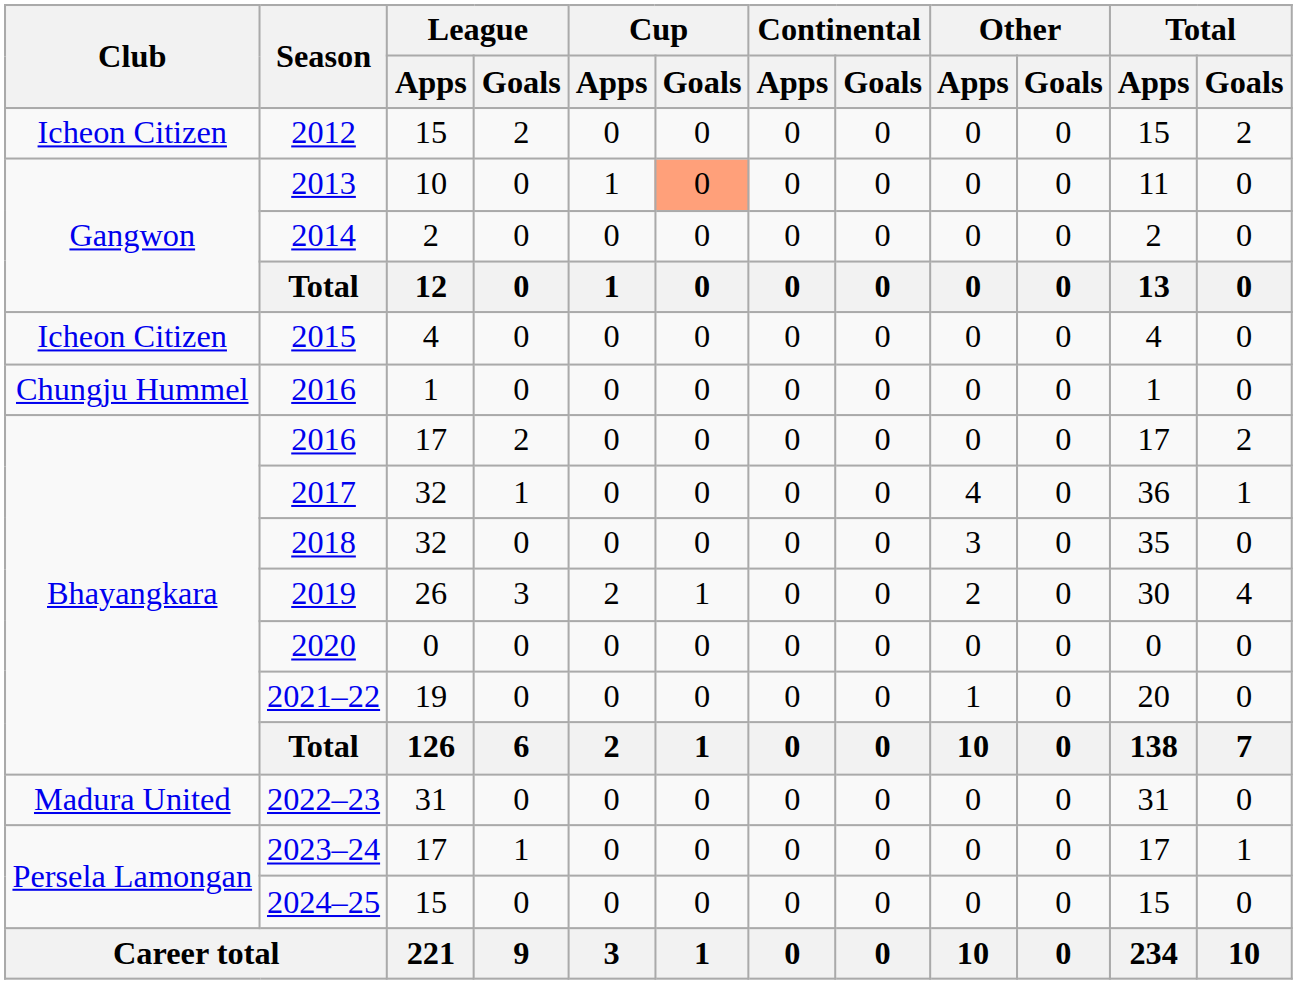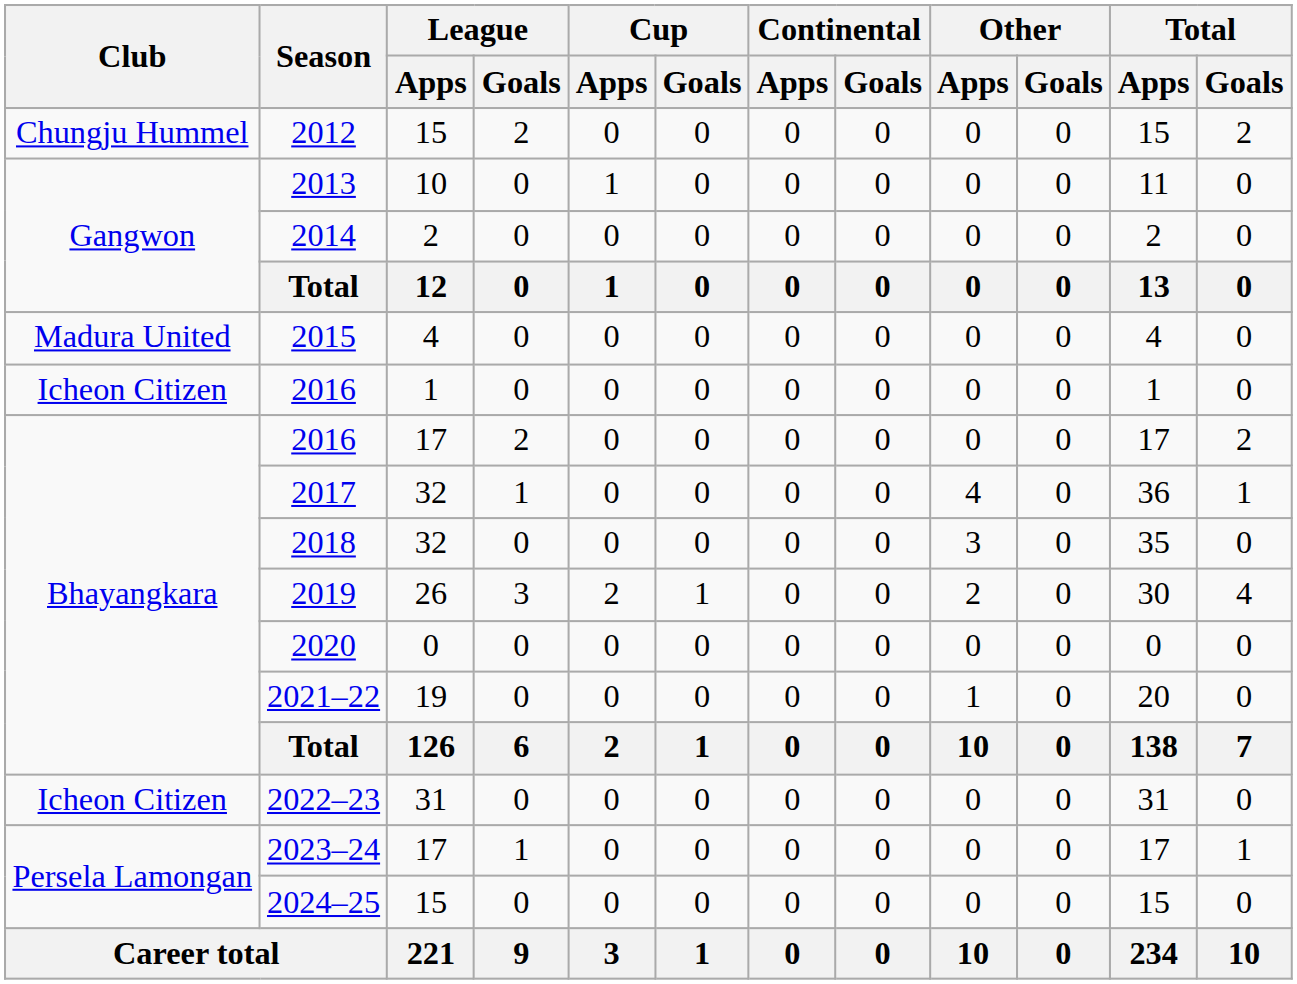2012 | Club: Icheon Citizen -> Chungju Hummel
2013 | Cup / Goals: lightsalmon background -> no background
2015 | Club: Icheon Citizen -> Madura United
2016 / 1 | Club: Chungju Hummel -> Icheon Citizen
2022–23 | Club: Madura United -> Icheon Citizen
